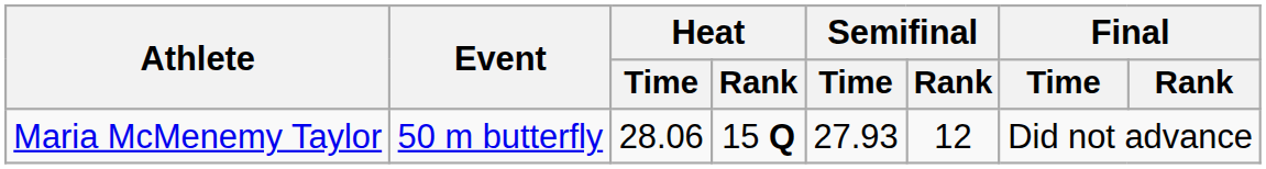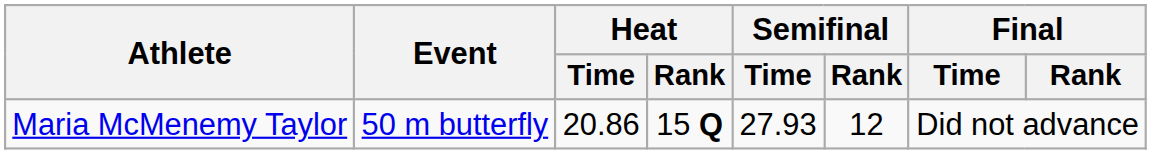Maria McMenemy Taylor | Heat / Time: 28.06 -> 20.86
